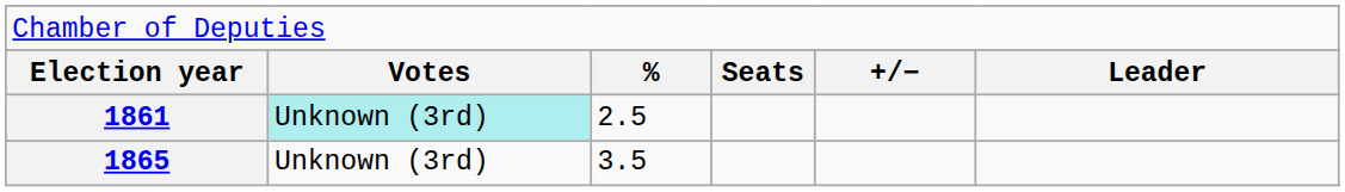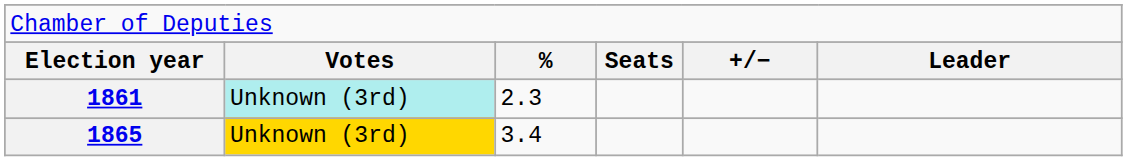1861 | column 3: 2.5 -> 2.3
1865 | column 2: no background -> gold background
1865 | column 3: 3.5 -> 3.4
